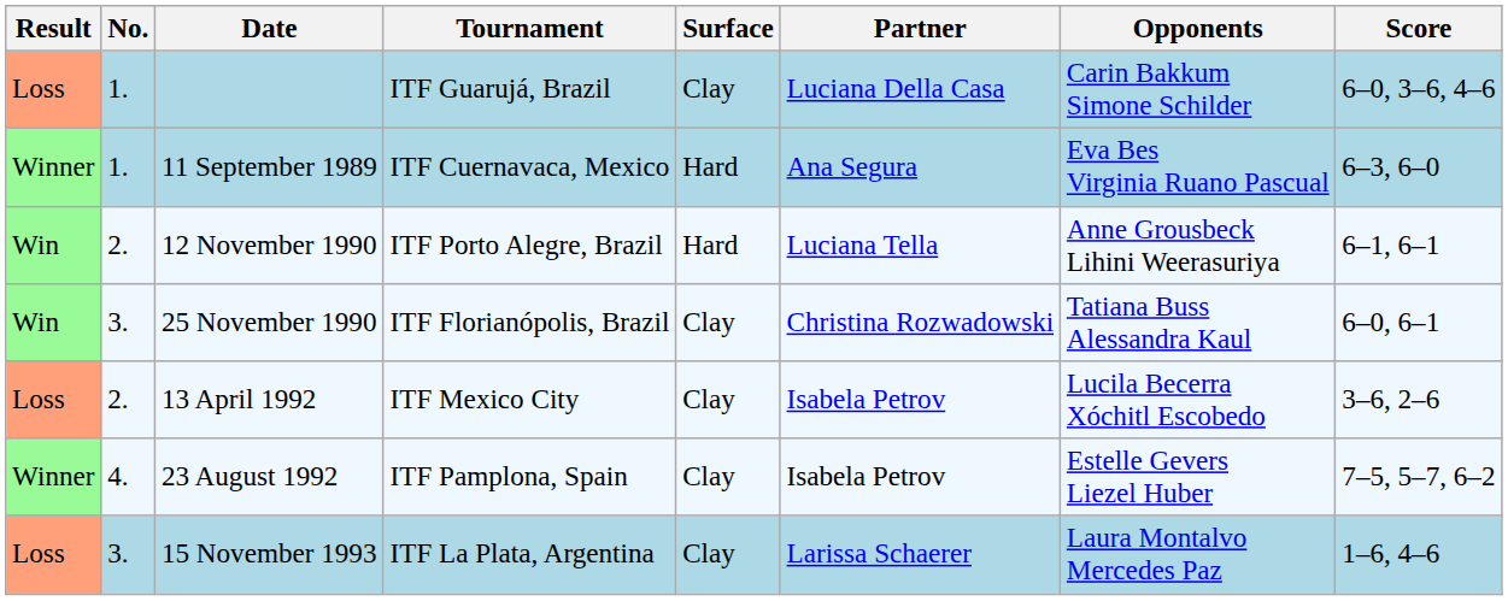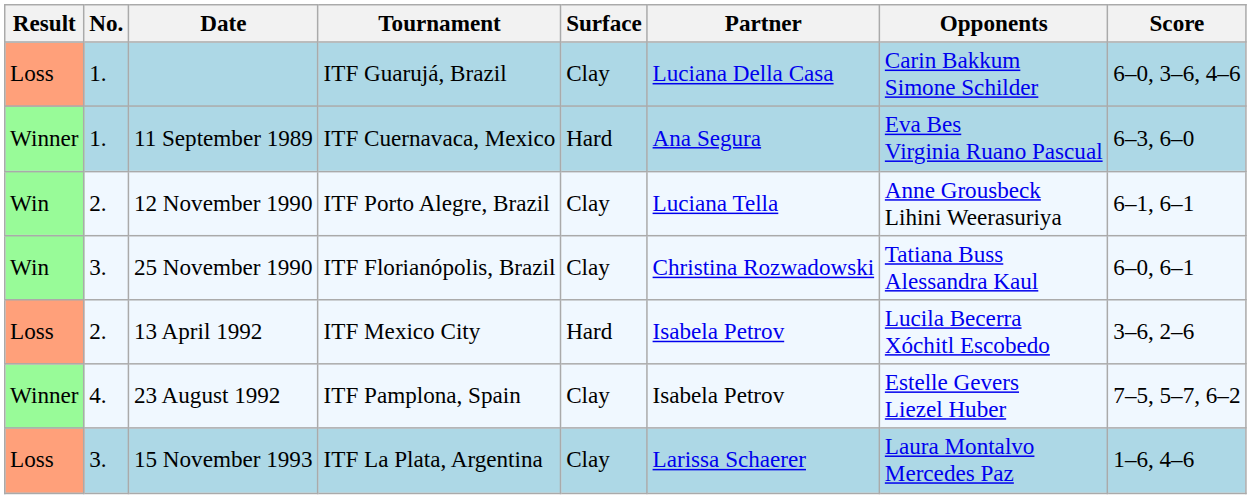12 November 1990 | Surface: Hard -> Clay
13 April 1992 | Surface: Clay -> Hard
